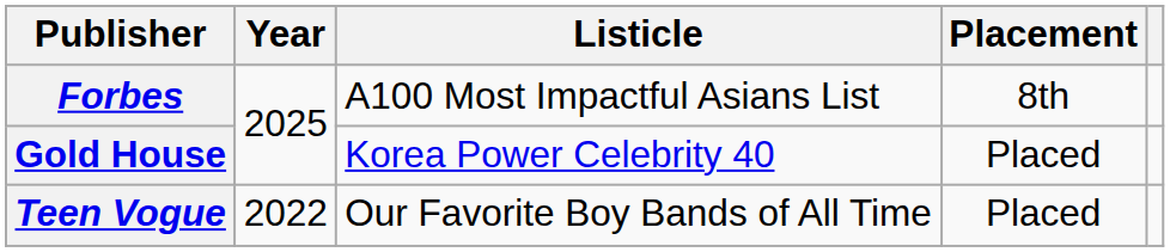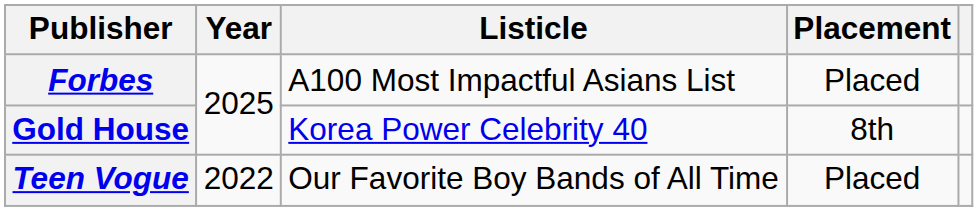Forbes | Placement: 8th -> Placed
Gold House | Placement: Placed -> 8th
